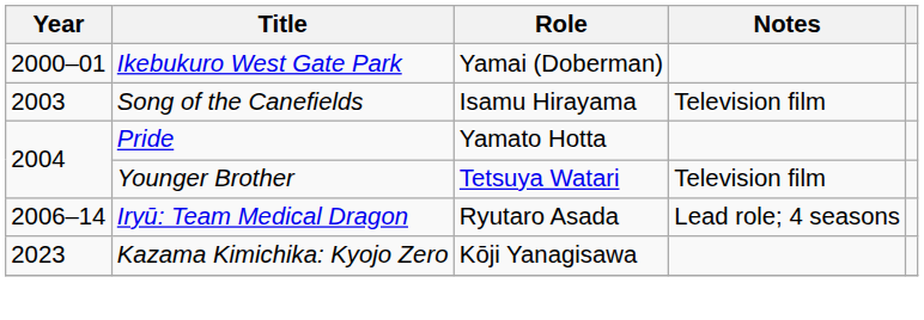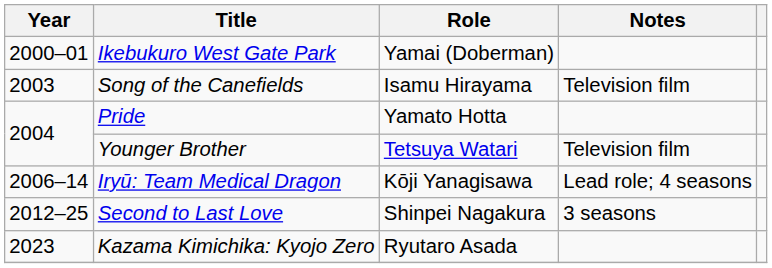Iryū: Team Medical Dragon | Role: Ryutaro Asada -> Kōji Yanagisawa
+ row: 2012–25 | Second to Last Love | Shinpei Nagakura | 3 seasons
Kazama Kimichika: Kyojo Zero | Role: Kōji Yanagisawa -> Ryutaro Asada
